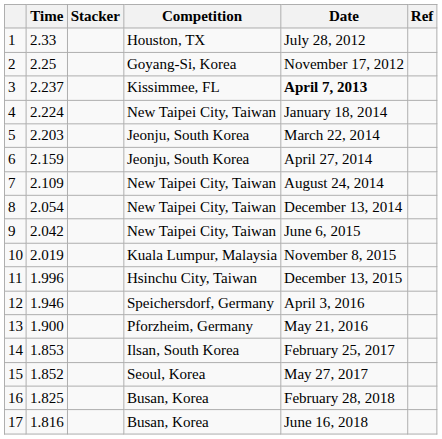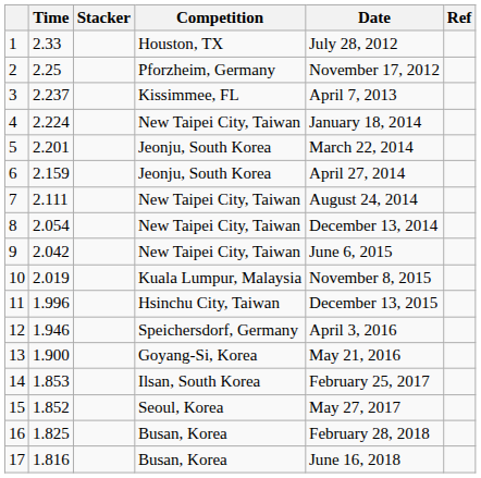2 | Competition: Goyang-Si, Korea -> Pforzheim, Germany
3 | Date: bold -> normal
5 | Time: 2.203 -> 2.201
7 | Time: 2.109 -> 2.111
13 | Competition: Pforzheim, Germany -> Goyang-Si, Korea
